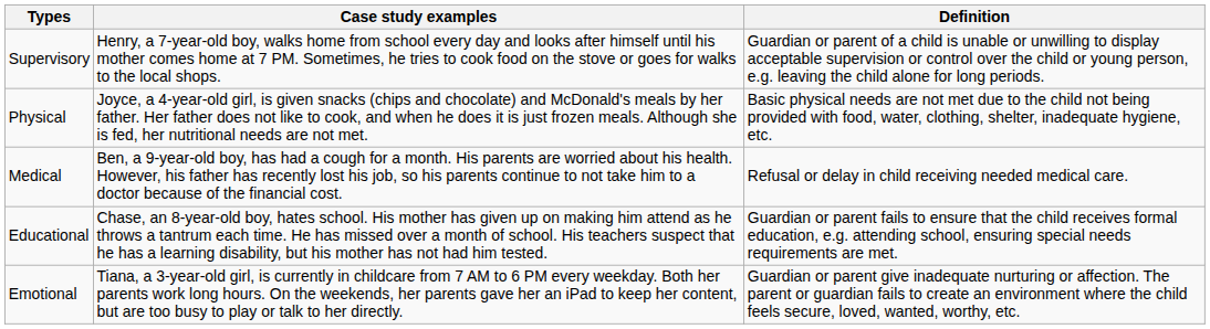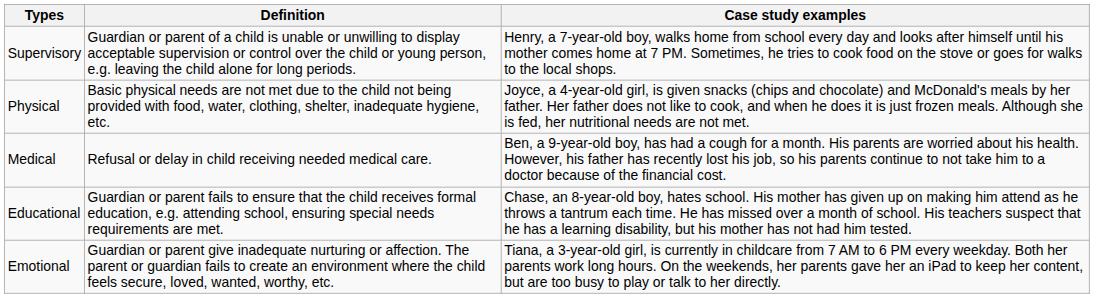columns swapped: Definition <-> Case study examples
